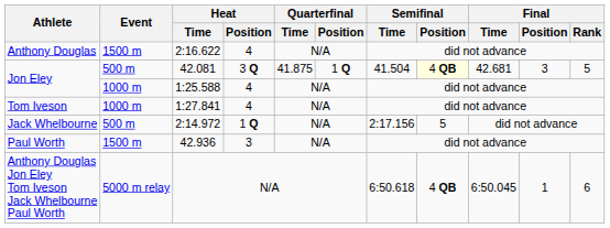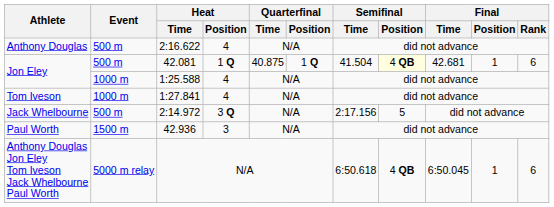2:16.622 | Event: 1500 m -> 500 m
42.081 | Heat / Position: 3 Q -> 1 Q
42.081 | Quarterfinal / Time: 41.875 -> 40.875
42.081 | Final / Position: 3 -> 1
42.081 | Final / Rank: 5 -> 6
2:14.972 | Heat / Position: 1 Q -> 3 Q
